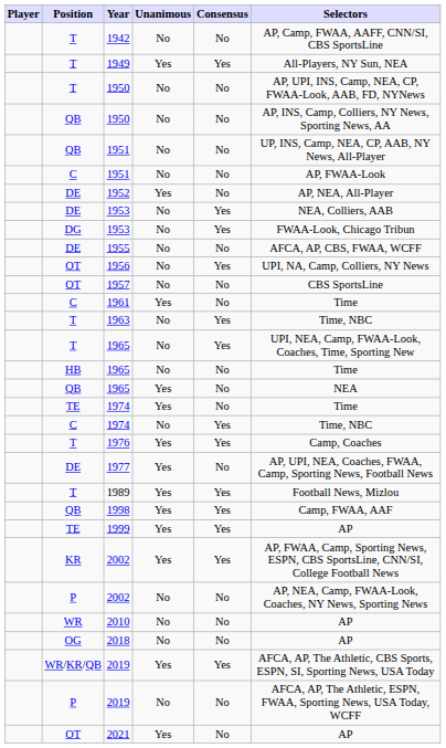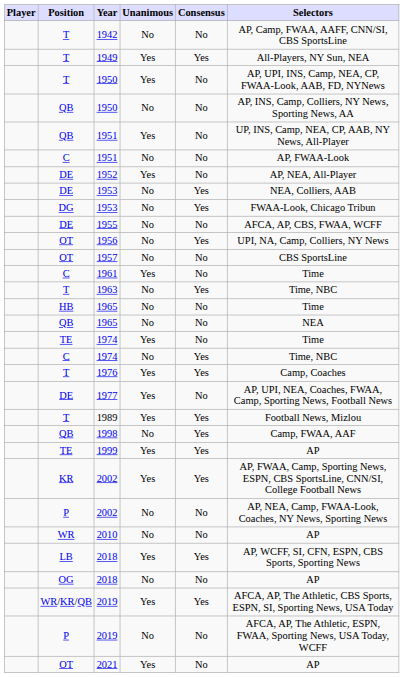T / 1950 | Unanimous: No -> Yes
QB / 1951 | Unanimous: No -> Yes
- row: T | 1965 | No | Yes | UPI, NEA, Camp, FWAA-Look, Coaches, Time, Sporting New
QB / 1965 | Unanimous: Yes -> No
1998 | Unanimous: Yes -> No
+ row: LB | 2018 | Yes | Yes | AP, WCFF, SI, CFN, ESPN, CBS Sports, Sporting News
